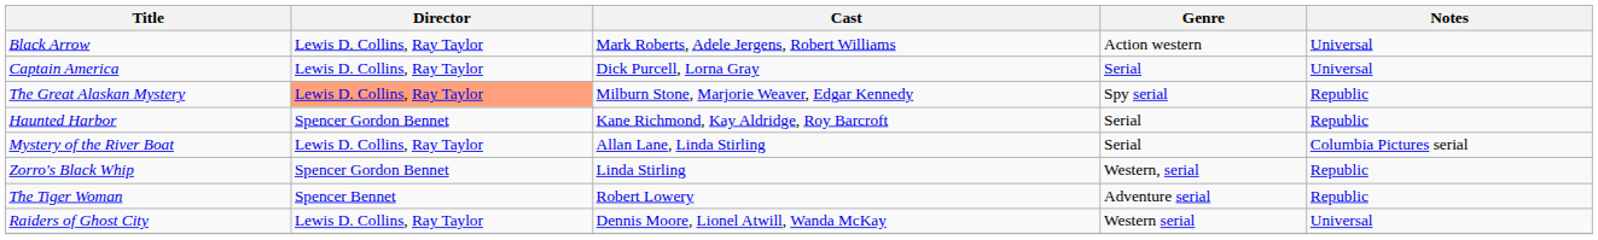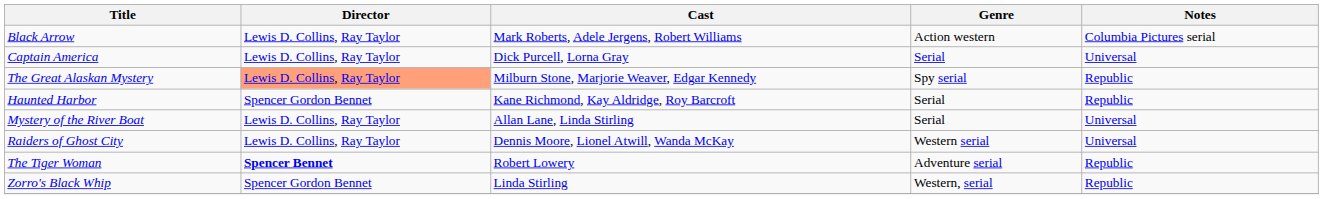Black Arrow | Notes: Universal -> Columbia Pictures serial
Mystery of the River Boat | Notes: Columbia Pictures serial -> Universal
rows swapped: Raiders of Ghost City <-> Zorro's Black Whip
The Tiger Woman | Director: normal -> bold
